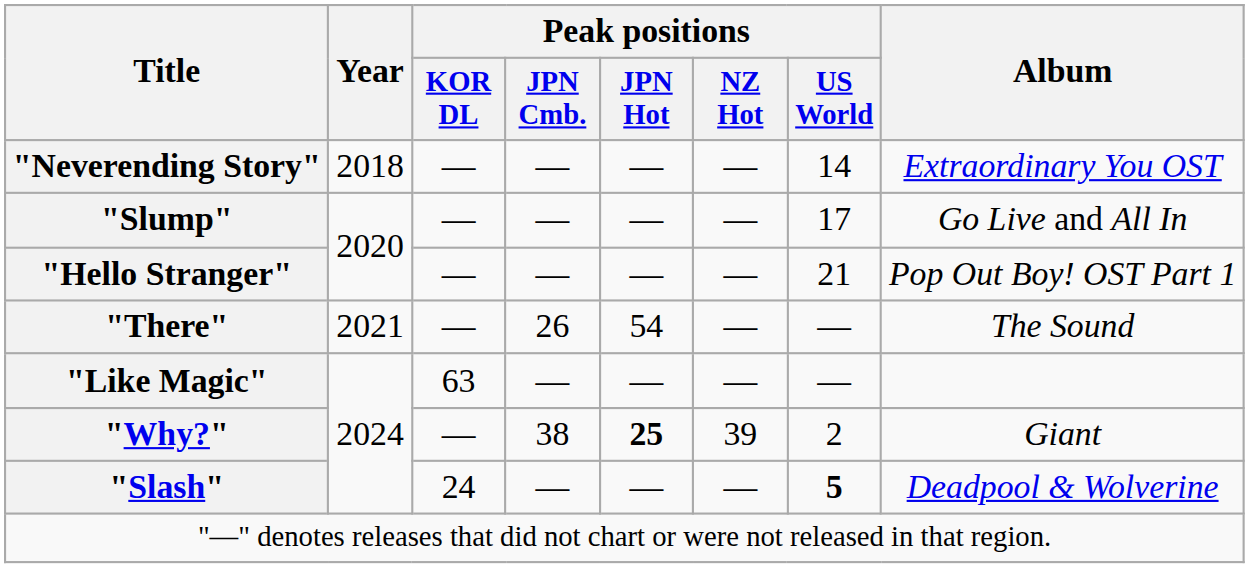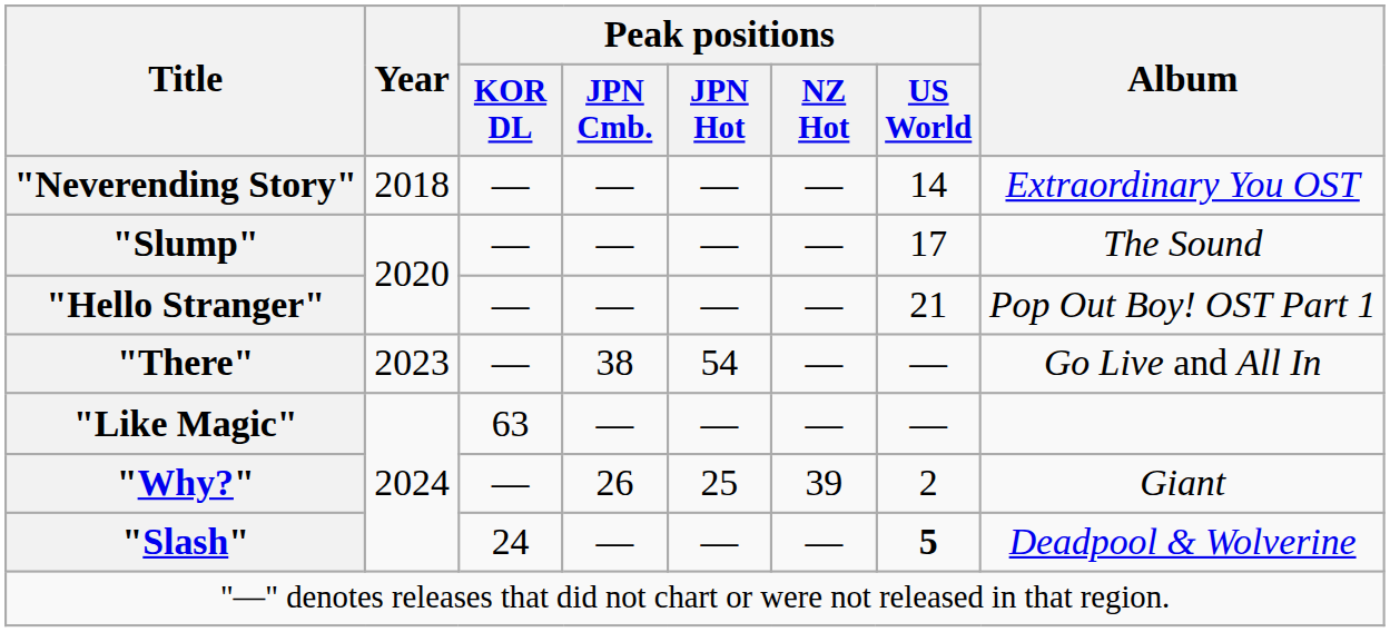"Slump" | Album: Go Live and All In -> The Sound
"There" | Year: 2021 -> 2023
"There" | Peak positions / JPN Cmb.: 26 -> 38
"There" | Album: The Sound -> Go Live and All In
"Why?" | Peak positions / JPN Cmb.: 38 -> 26
"Why?" | Peak positions / JPN Hot: bold -> normal
